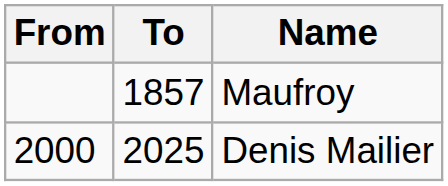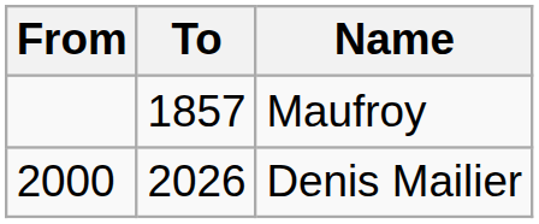Denis Mailier | To: 2025 -> 2026
